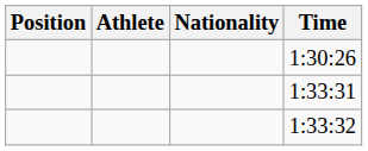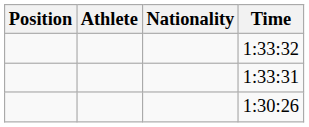rows swapped: 1:30:26 <-> 1:33:32
